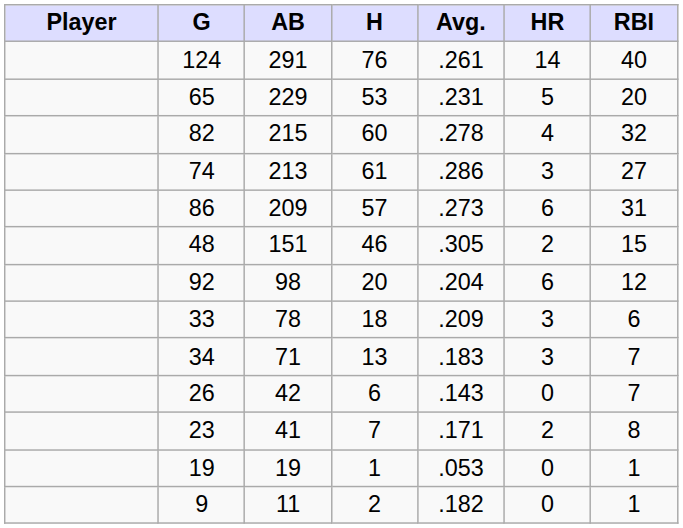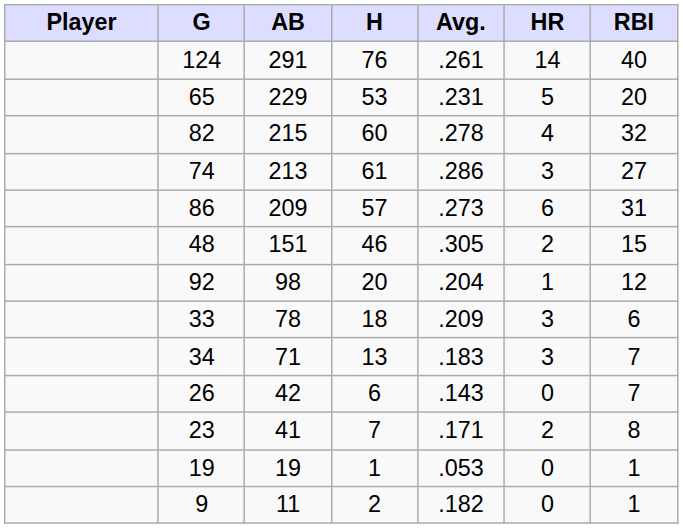92 | HR: 6 -> 1
